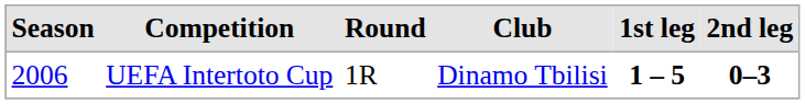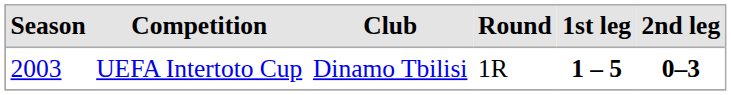columns swapped: Round <-> Club
UEFA Intertoto Cup | Season: 2006 -> 2003
